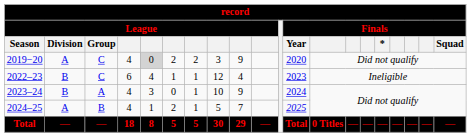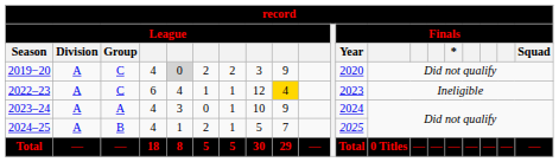2022–23 | League / Division: B -> A
2022–23 | column 9: no background -> gold background
2023–24 | League / Division: B -> A
